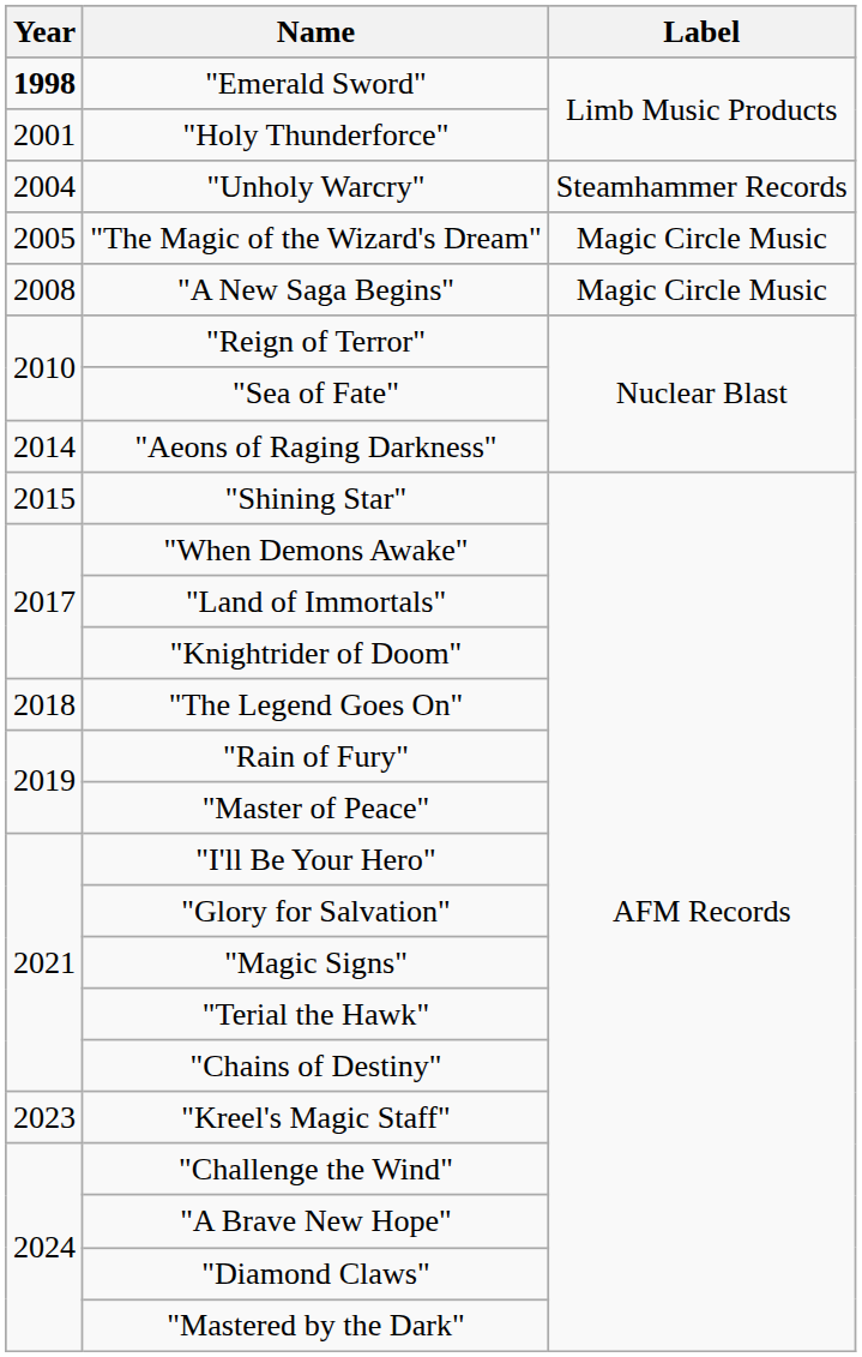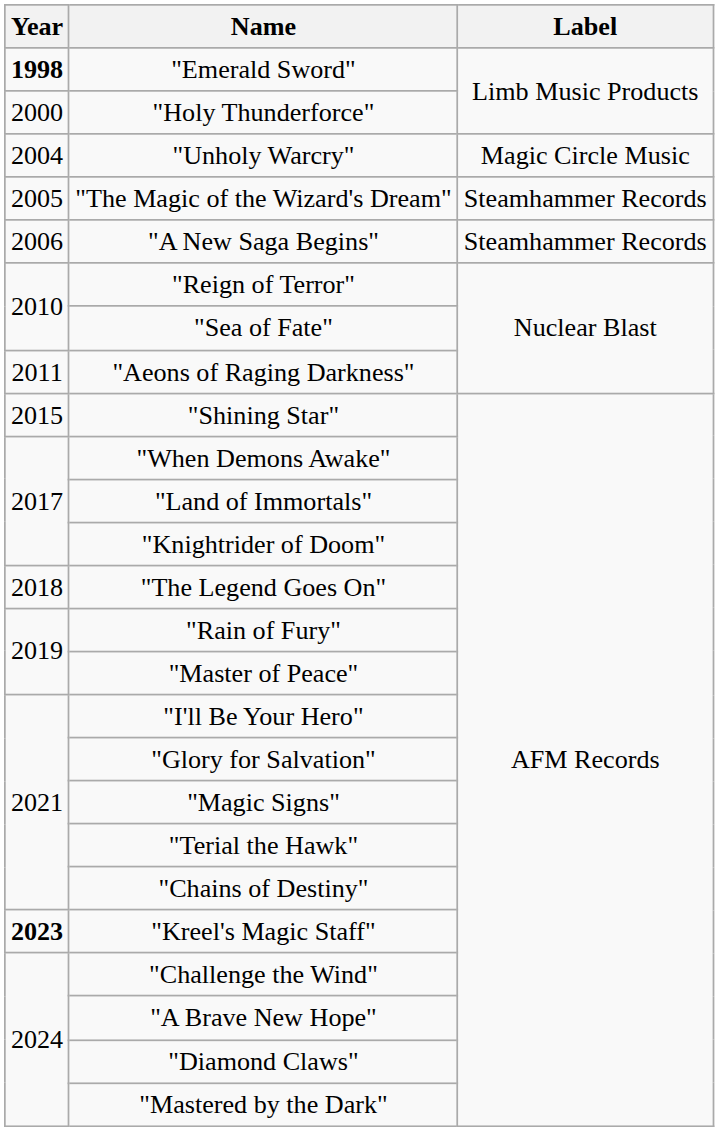"Holy Thunderforce" | Year: 2001 -> 2000
"Unholy Warcry" | Label: Steamhammer Records -> Magic Circle Music
"The Magic of the Wizard's Dream" | Label: Magic Circle Music -> Steamhammer Records
"A New Saga Begins" | Year: 2008 -> 2006
"A New Saga Begins" | Label: Magic Circle Music -> Steamhammer Records
"Aeons of Raging Darkness" | Year: 2014 -> 2011
"Kreel's Magic Staff" | Year: normal -> bold
